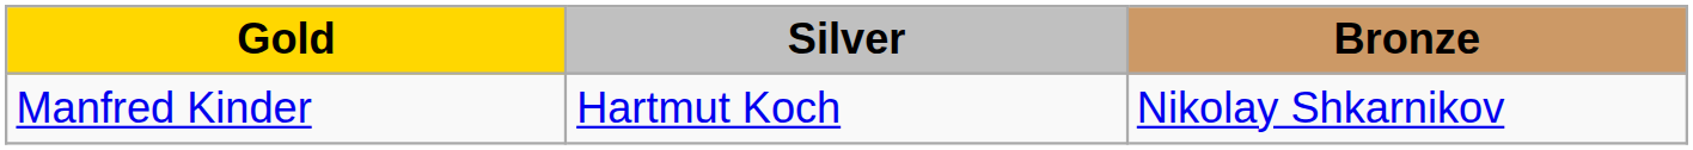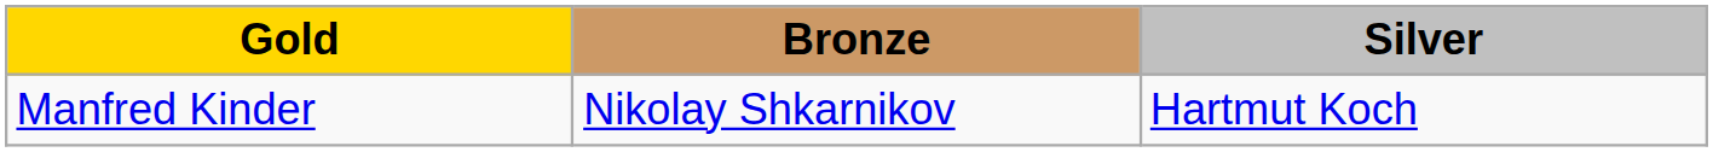columns swapped: Silver <-> Bronze
